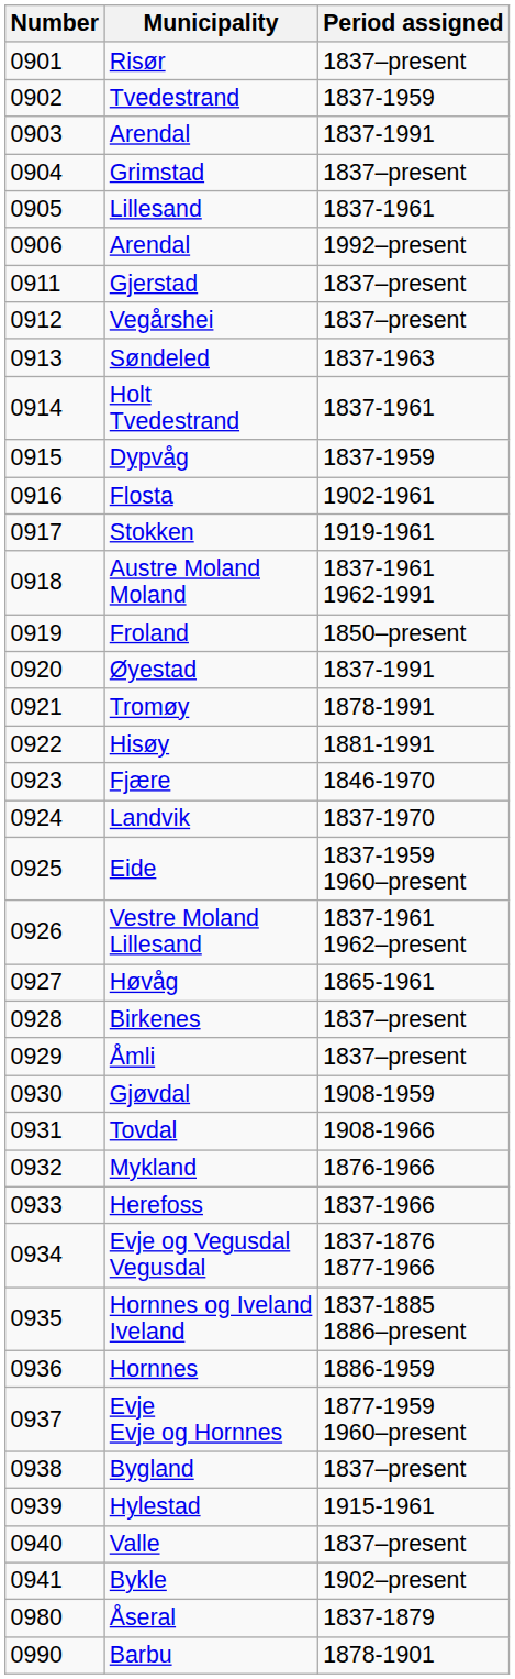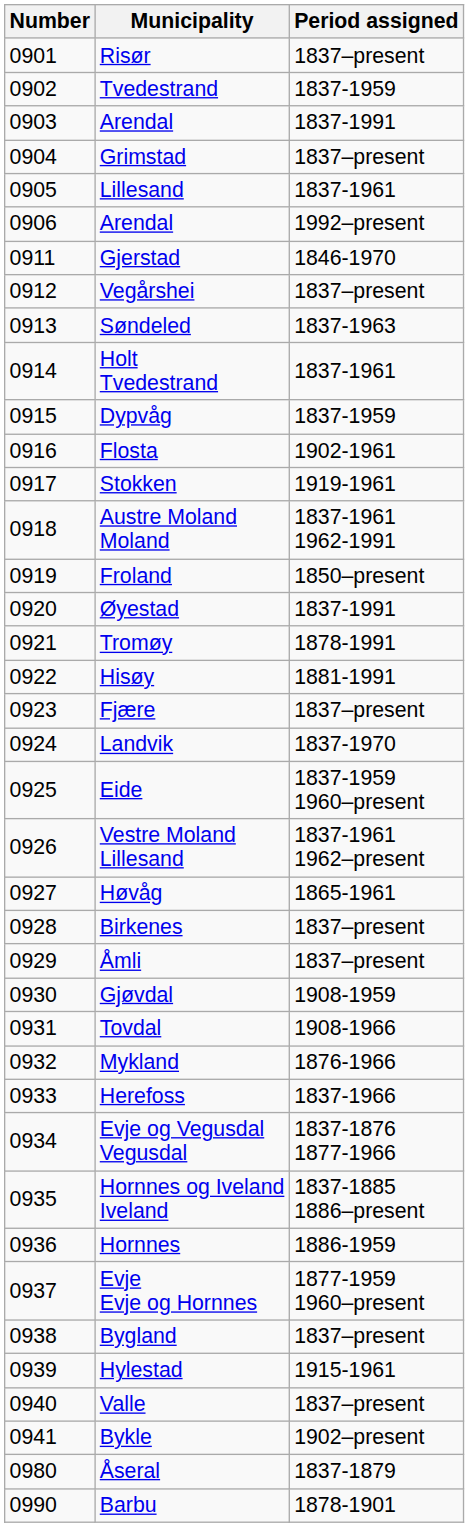Gjerstad | Period assigned: 1837–present -> 1846-1970
Fjære | Period assigned: 1846-1970 -> 1837–present
